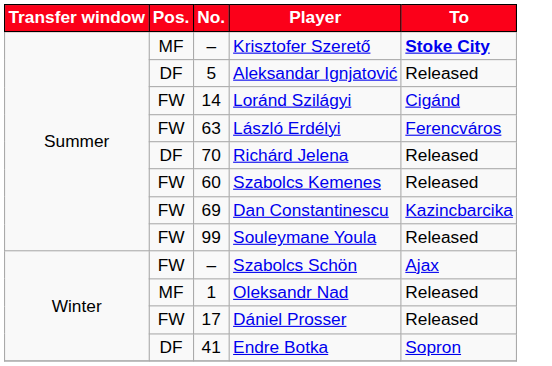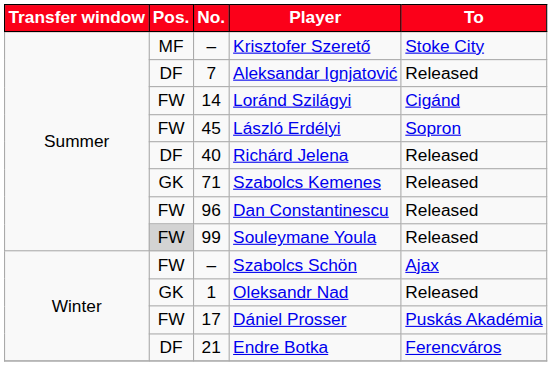Krisztofer Szerető | To: bold -> normal
Aleksandar Ignjatović | No.: 5 -> 7
László Erdélyi | No.: 63 -> 45
László Erdélyi | To: Ferencváros -> Sopron
Richárd Jelena | No.: 70 -> 40
Szabolcs Kemenes | Pos.: FW -> GK
Szabolcs Kemenes | No.: 60 -> 71
Dan Constantinescu | No.: 69 -> 96
Dan Constantinescu | To: Kazincbarcika -> Released
Souleymane Youla | Pos.: no background -> lightgrey background
Oleksandr Nad | Pos.: MF -> GK
Dániel Prosser | To: Released -> Puskás Akadémia
Endre Botka | No.: 41 -> 21
Endre Botka | To: Sopron -> Ferencváros
